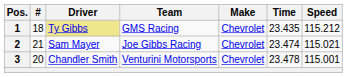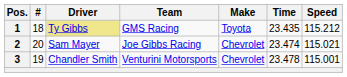1 | Make: Chevrolet -> Toyota
2 | #: 21 -> 20
3 | #: 20 -> 19
